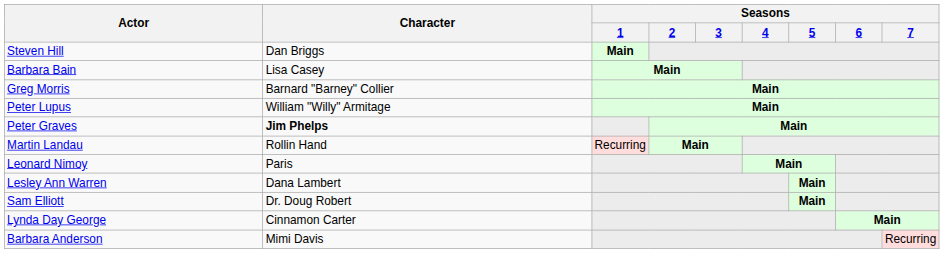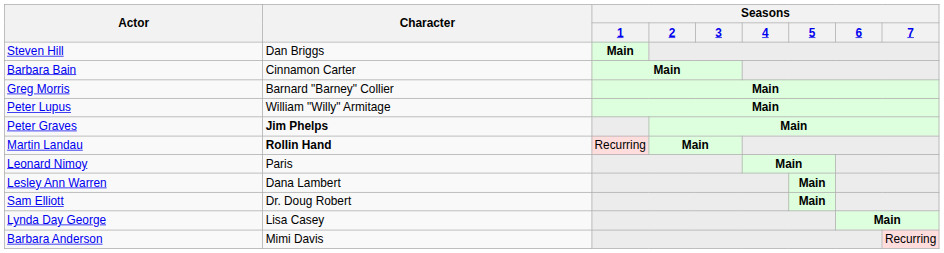Barbara Bain | Character: Lisa Casey -> Cinnamon Carter
Martin Landau | Character: normal -> bold
Lynda Day George | Character: Cinnamon Carter -> Lisa Casey
